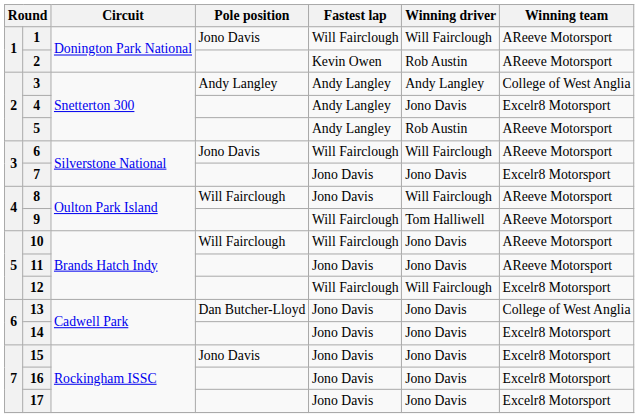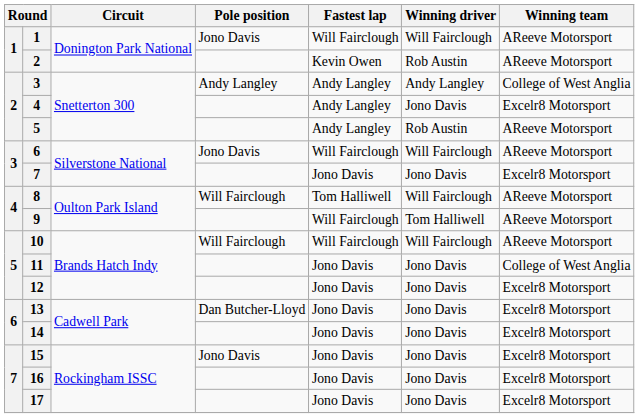8 | Fastest lap: Jono Davis -> Tom Halliwell
10 | Winning driver: Jono Davis -> Will Fairclough
11 | Winning team: AReeve Motorsport -> College of West Anglia
12 | Fastest lap: Will Fairclough -> Jono Davis
12 | Winning driver: Will Fairclough -> Jono Davis
13 | Winning team: College of West Anglia -> Excelr8 Motorsport
